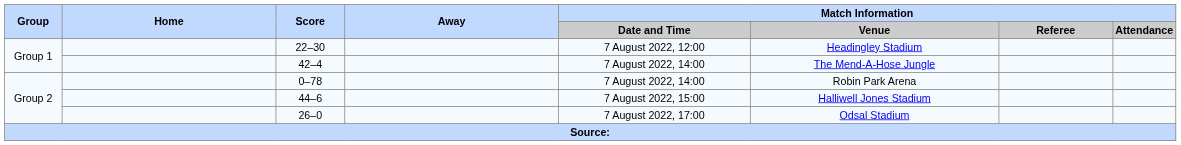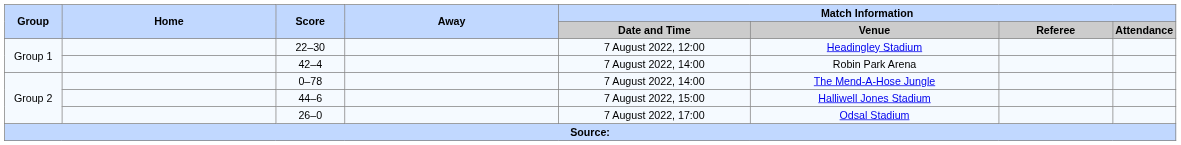42–4 | Match Information / Venue: The Mend-A-Hose Jungle -> Robin Park Arena
0–78 | Match Information / Venue: Robin Park Arena -> The Mend-A-Hose Jungle
